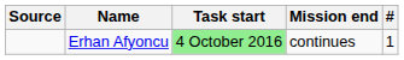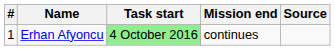columns swapped: # <-> Source
